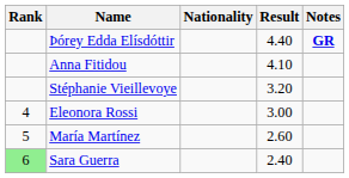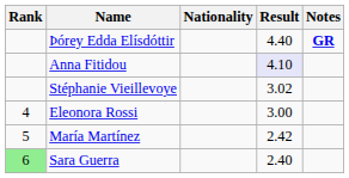Anna Fitidou | Result: no background -> lavender background
Stéphanie Vieillevoye | Result: 3.20 -> 3.02
María Martínez | Result: 2.60 -> 2.42
